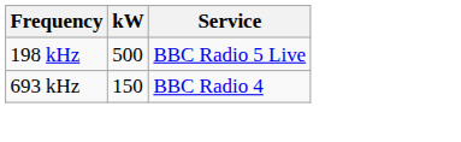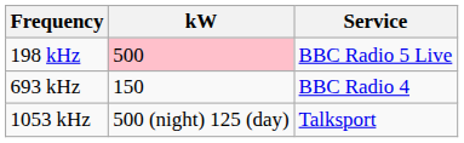198 kHz | kW: no background -> pink background
+ row: 1053 kHz | 500 (night) 125 (day) | Talksport
